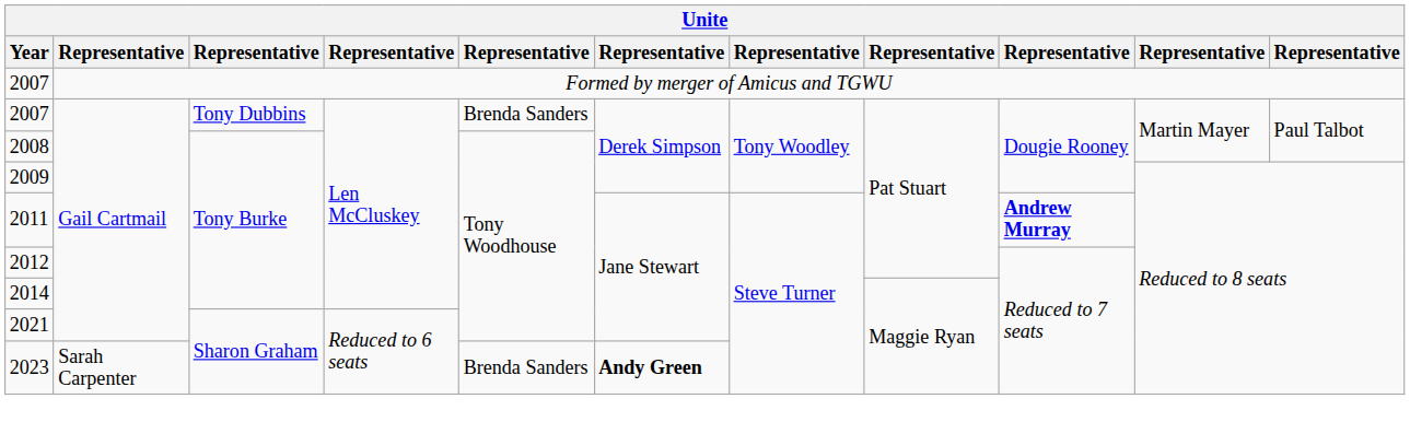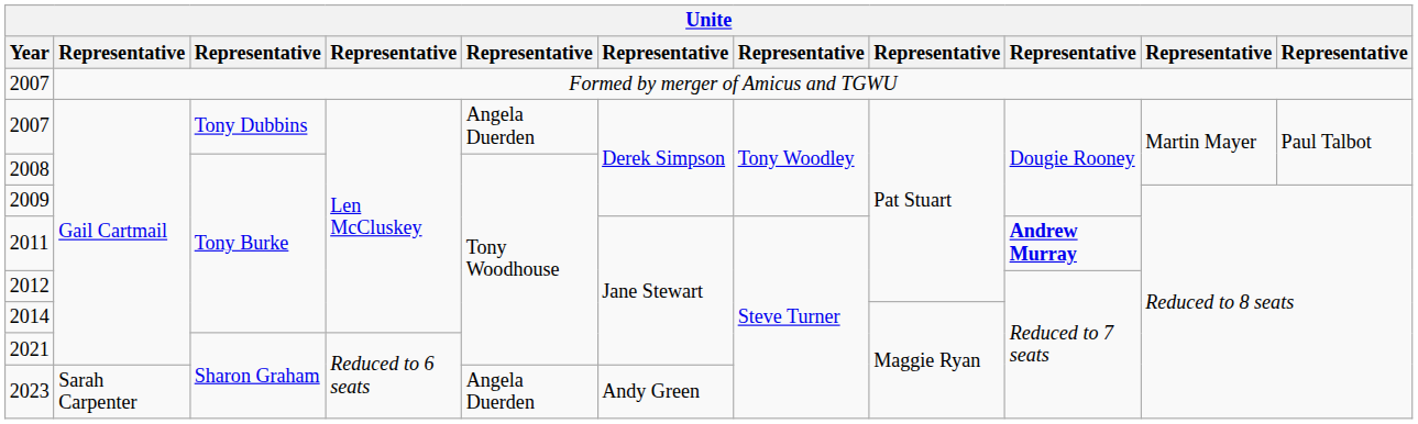2007 / Tony Dubbins | column 5: Brenda Sanders -> Angela Duerden
2023 | column 5: Brenda Sanders -> Angela Duerden
2023 | column 6: bold -> normal
